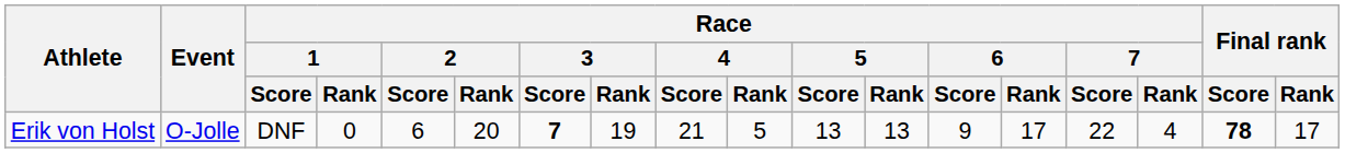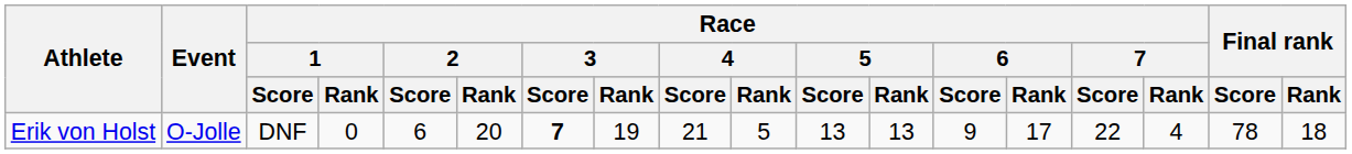Erik von Holst | Final rank / Score: bold -> normal
Erik von Holst | Final rank / Rank: 17 -> 18
